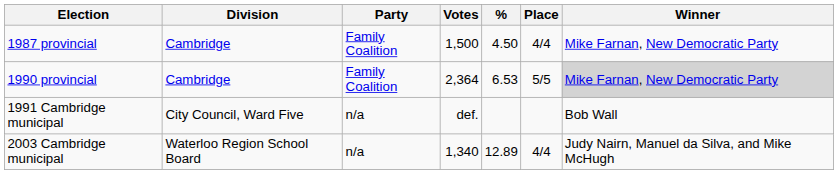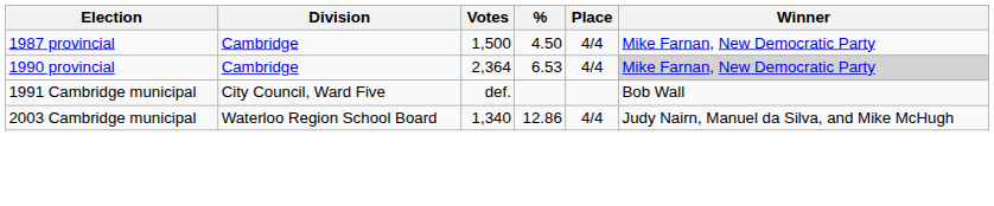- column: Party | Family Coalition | Family Coalition | n/a | n/a
1990 provincial | Place: 5/5 -> 4/4
2003 Cambridge municipal | %: 12.89 -> 12.86
